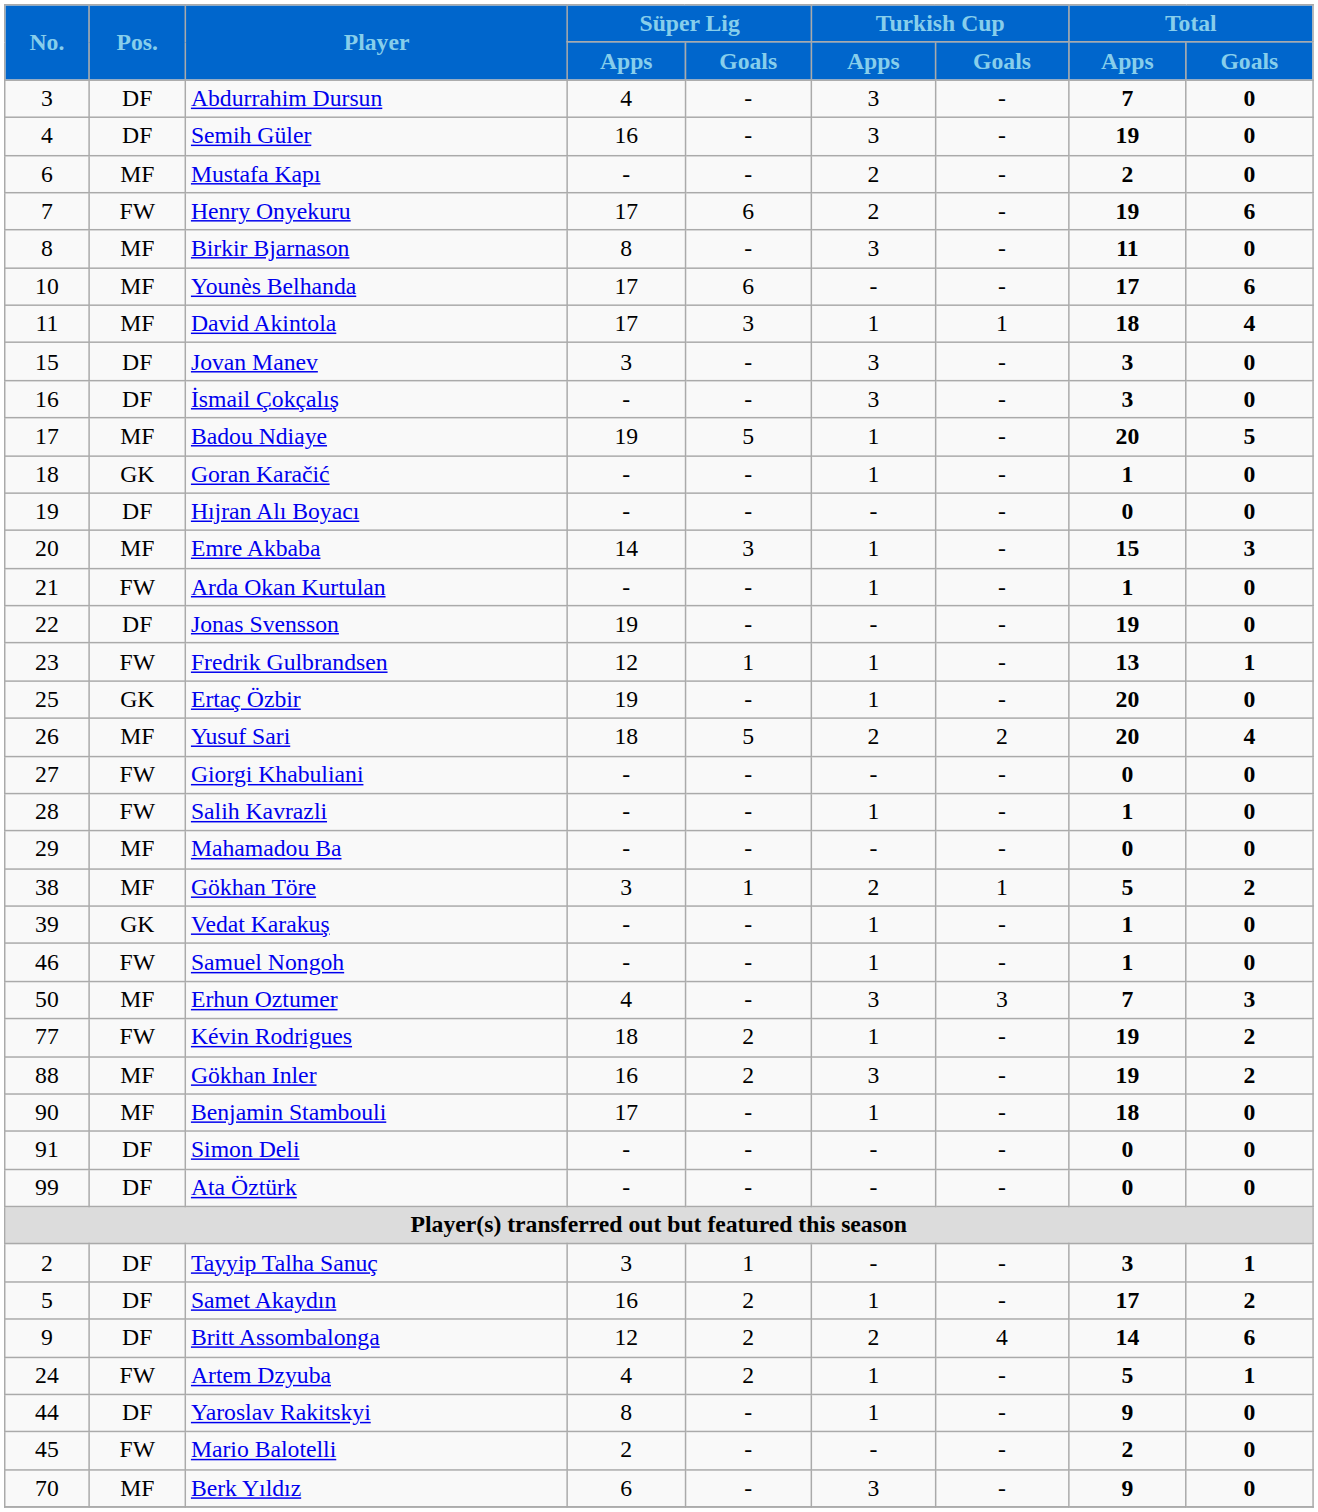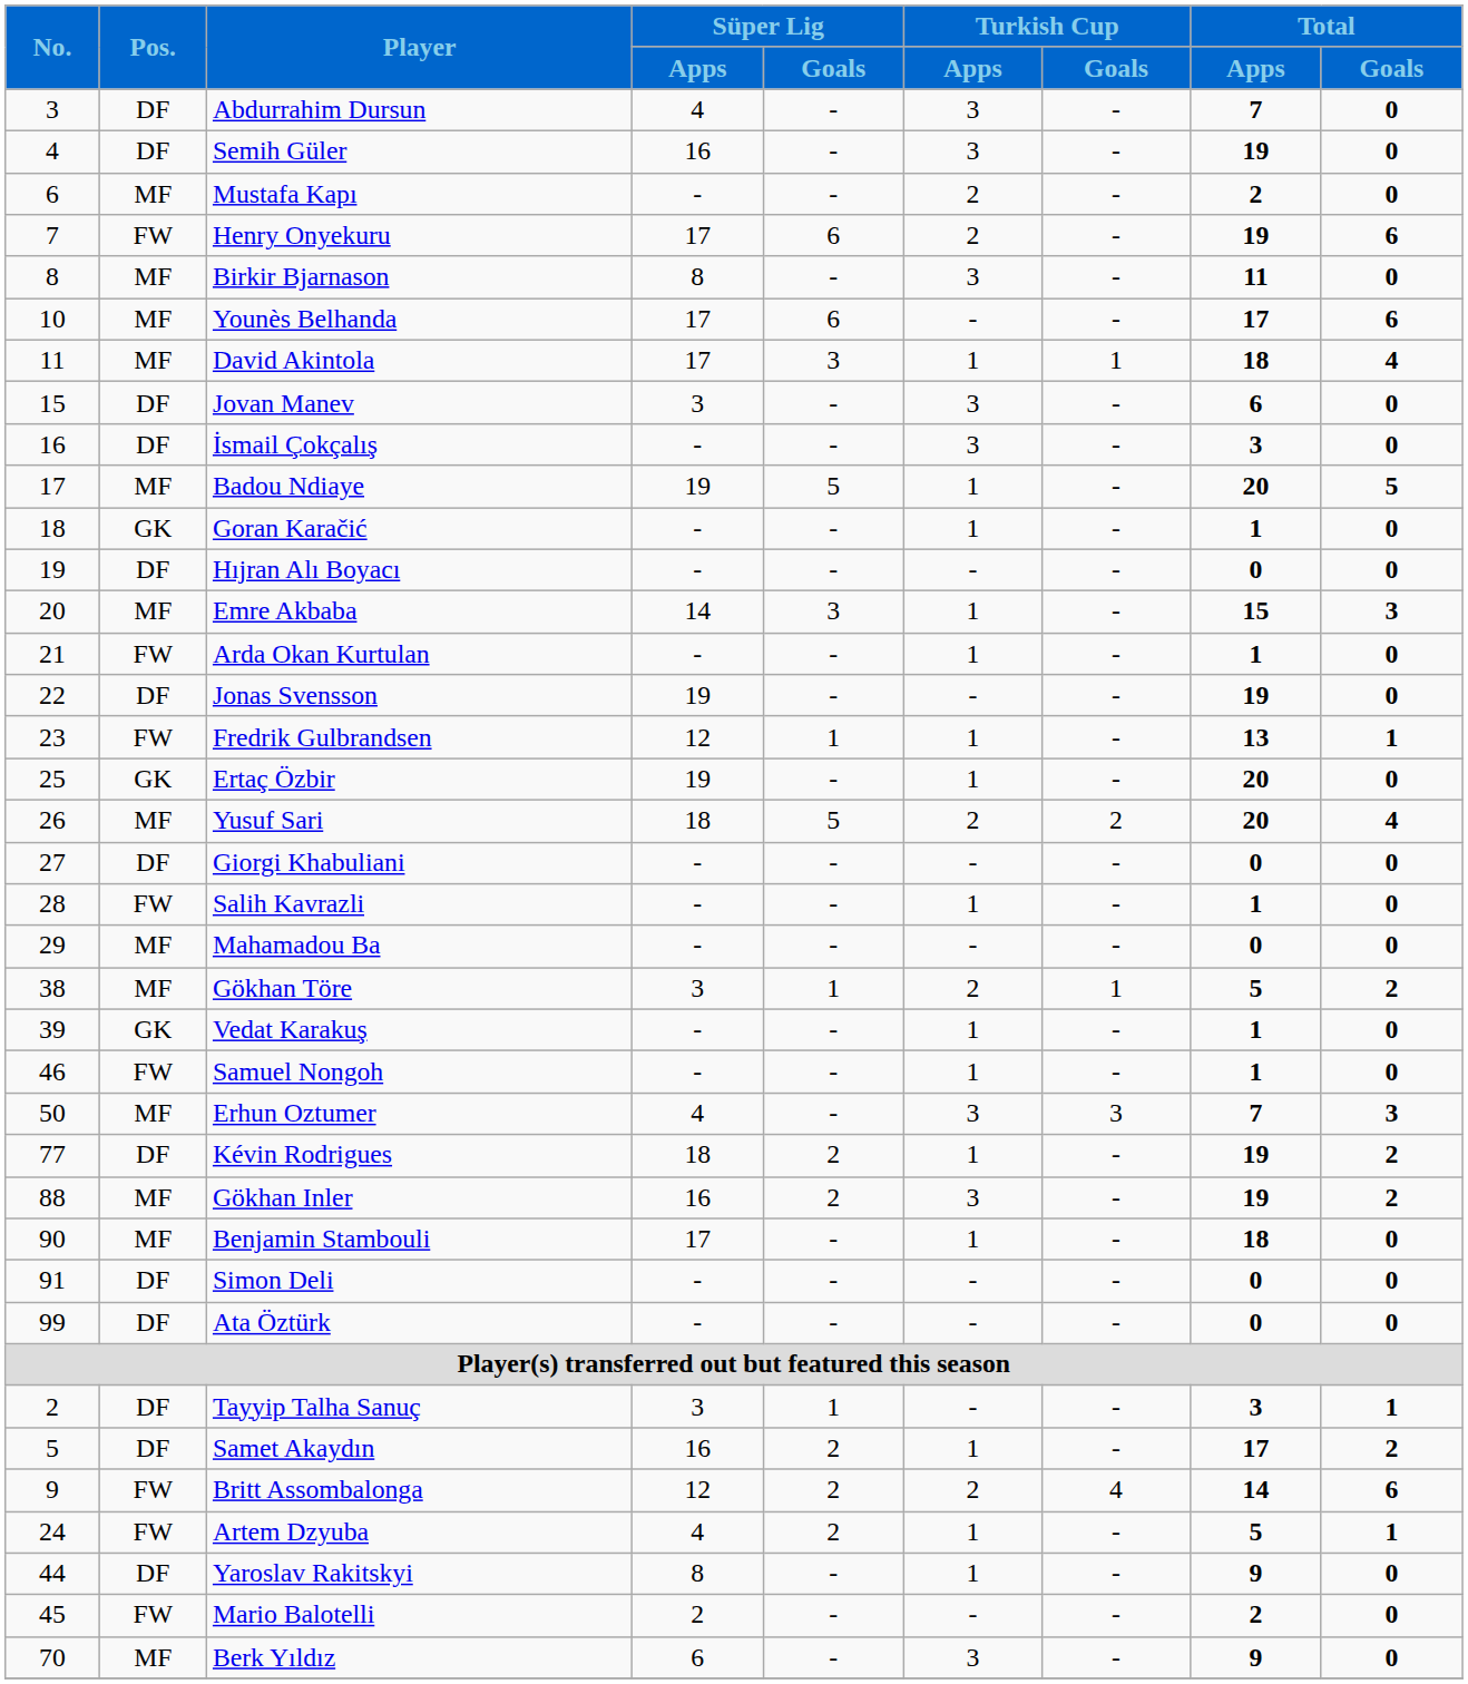Jovan Manev | Total / Apps: 3 -> 6
Giorgi Khabuliani | Pos.: FW -> DF
Kévin Rodrigues | Pos.: FW -> DF
Britt Assombalonga | Pos.: DF -> FW
